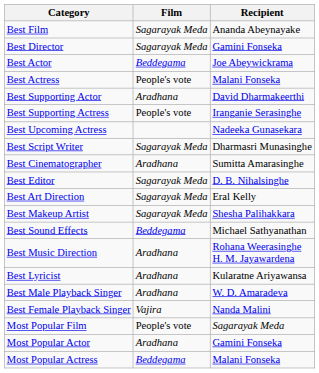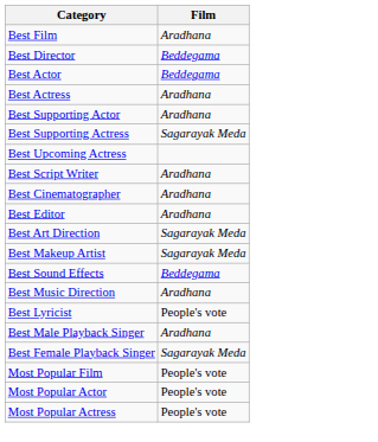- column: Recipient | Ananda Abeynayake | Gamini Fonseka | Joe Abeywickrama | Malani Fonseka | David Dharmakeerthi | Iranganie Serasinghe | Nadeeka Gunasekara | Dharmasri Munasinghe | Sumitta Amarasinghe | D. B. Nihalsinghe | Eral Kelly | Shesha Palihakkara | Michael Sathyanathan | Rohana Weerasinghe H. M. Jayawardena | Kularatne Ariyawansa | W. D. Amaradeva | Nanda Malini | Sagarayak Meda | Gamini Fonseka | Malani Fonseka
Best Film | Film: Sagarayak Meda -> Aradhana
Best Director | Film: Sagarayak Meda -> Beddegama
Best Actress | Film: People's vote -> Aradhana
Best Supporting Actress | Film: People's vote -> Sagarayak Meda
Best Script Writer | Film: Sagarayak Meda -> Aradhana
Best Editor | Film: Sagarayak Meda -> Aradhana
Best Lyricist | Film: Aradhana -> People's vote
Best Female Playback Singer | Film: Vajira -> Sagarayak Meda
Most Popular Actor | Film: Aradhana -> People's vote
Most Popular Actress | Film: Beddegama -> People's vote
